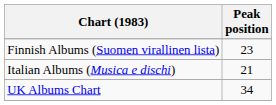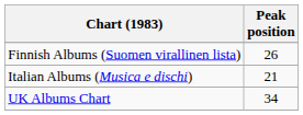Finnish Albums (Suomen virallinen lista) | Peak position: 23 -> 26
